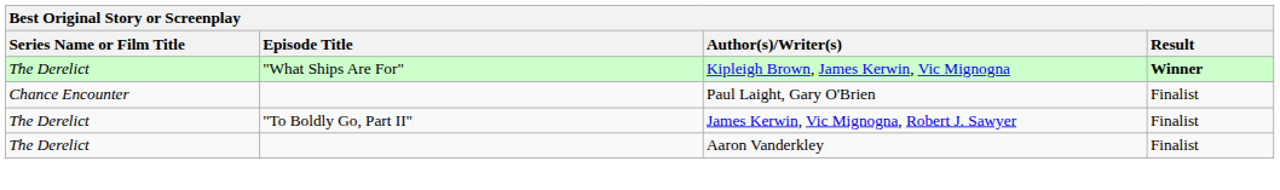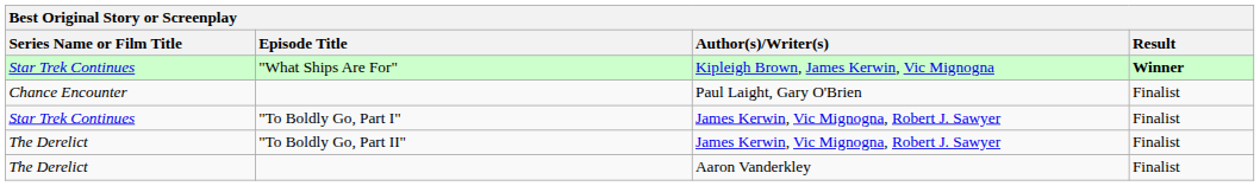"What Ships Are For" | Series Name or Film Title: The Derelict -> Star Trek Continues
+ row: Star Trek Continues | "To Boldly Go, Part I" | James Kerwin, Vic Mignogna, Robert J. Sawyer | Finalist
